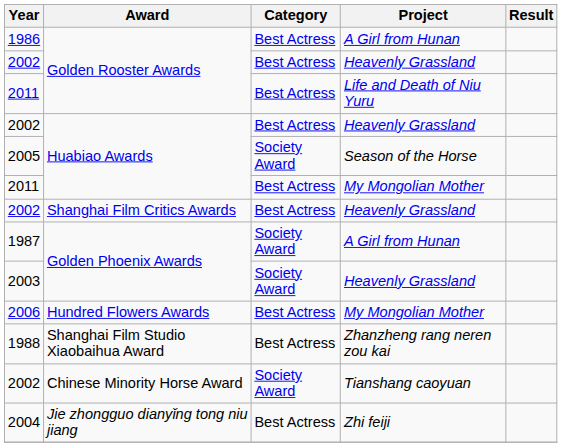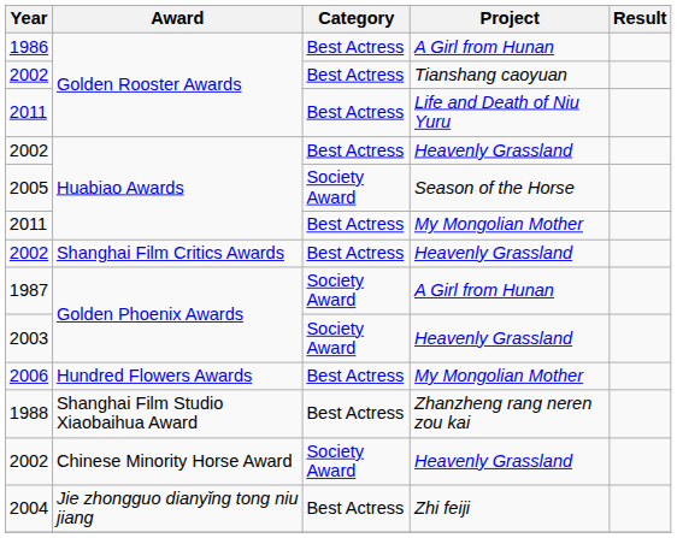2002 / Golden Rooster Awards | Project: Heavenly Grassland -> Tianshang caoyuan
2002 / Chinese Minority Horse Award | Project: Tianshang caoyuan -> Heavenly Grassland
